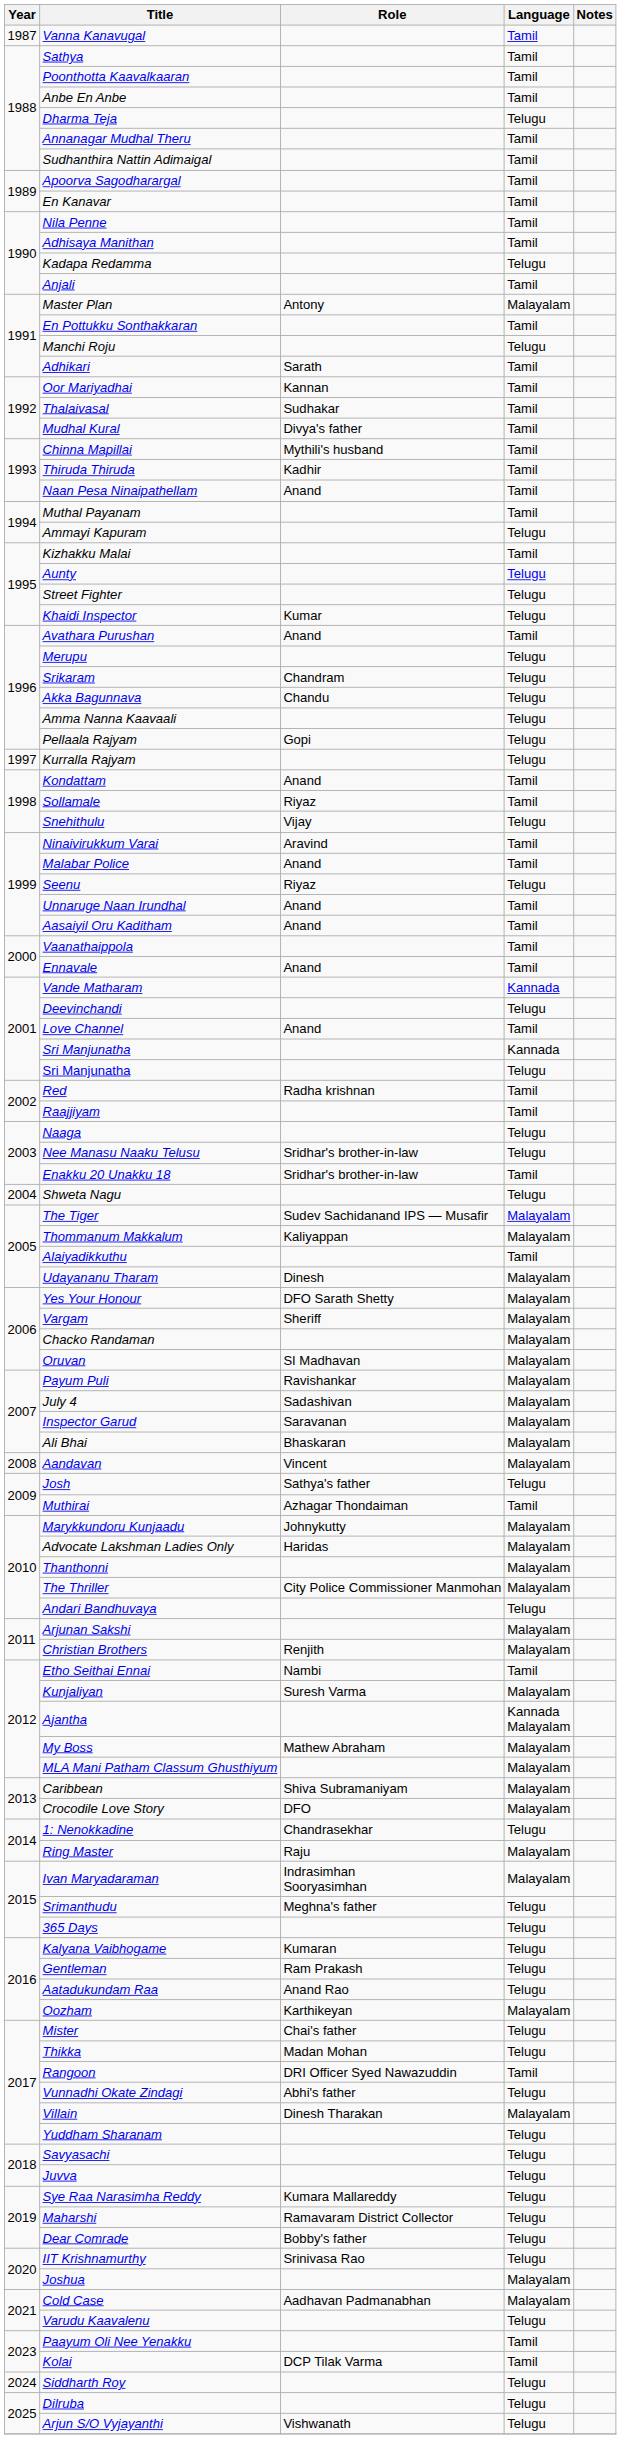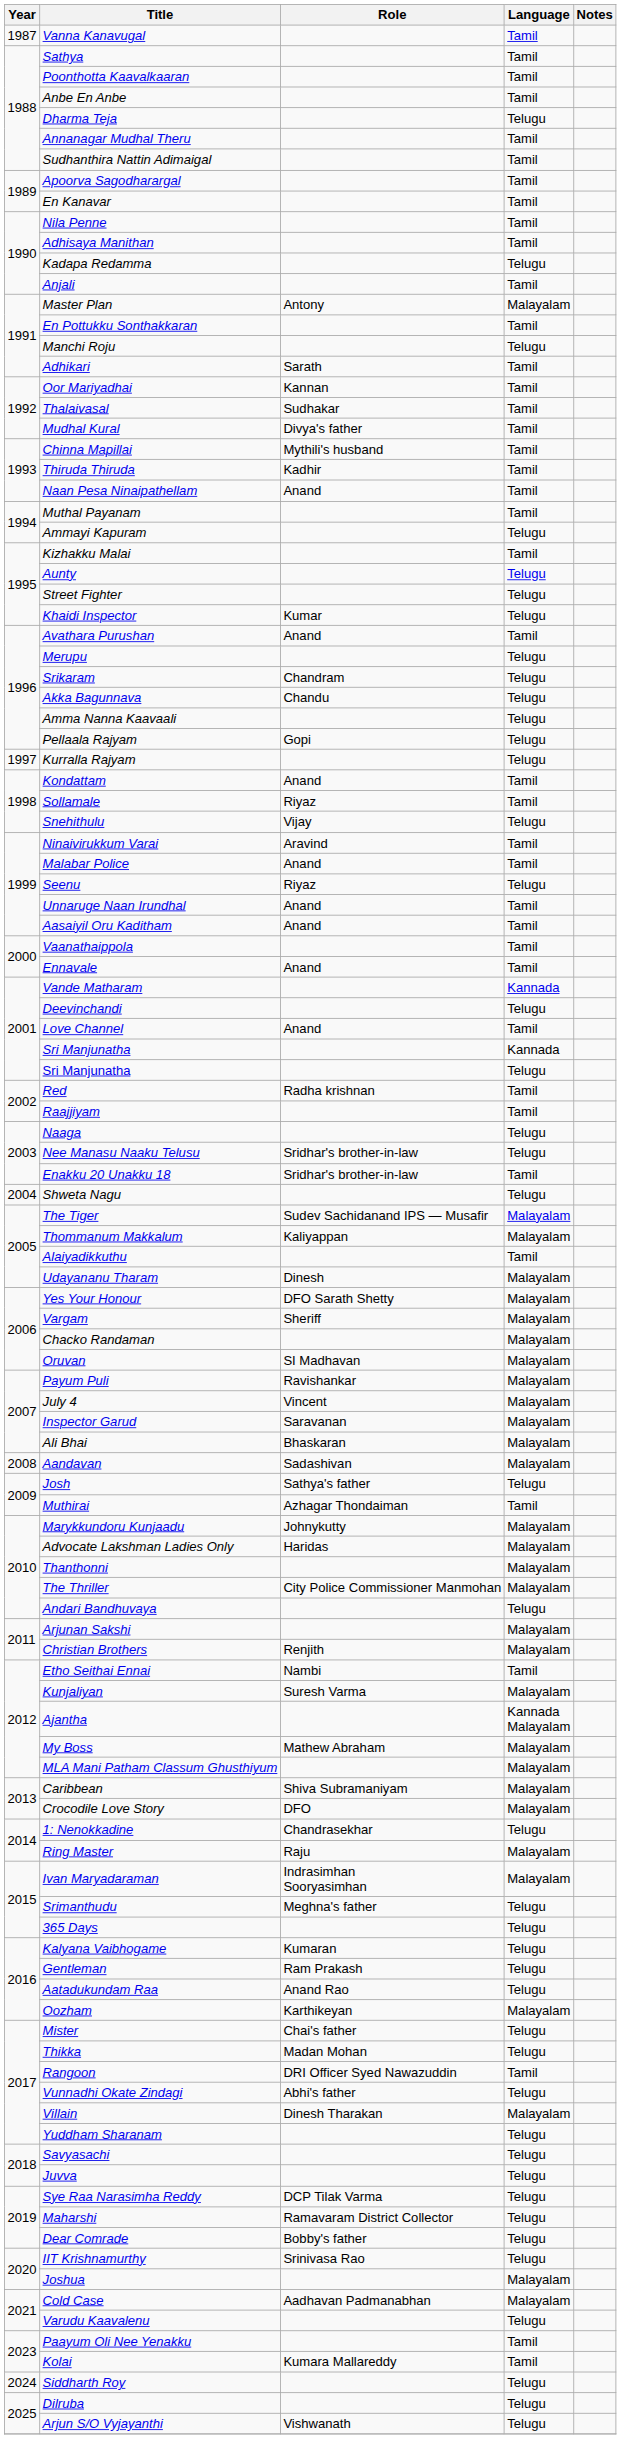July 4 | Role: Sadashivan -> Vincent
Aandavan | Role: Vincent -> Sadashivan
Sye Raa Narasimha Reddy | Role: Kumara Mallareddy -> DCP Tilak Varma
Kolai | Role: DCP Tilak Varma -> Kumara Mallareddy
